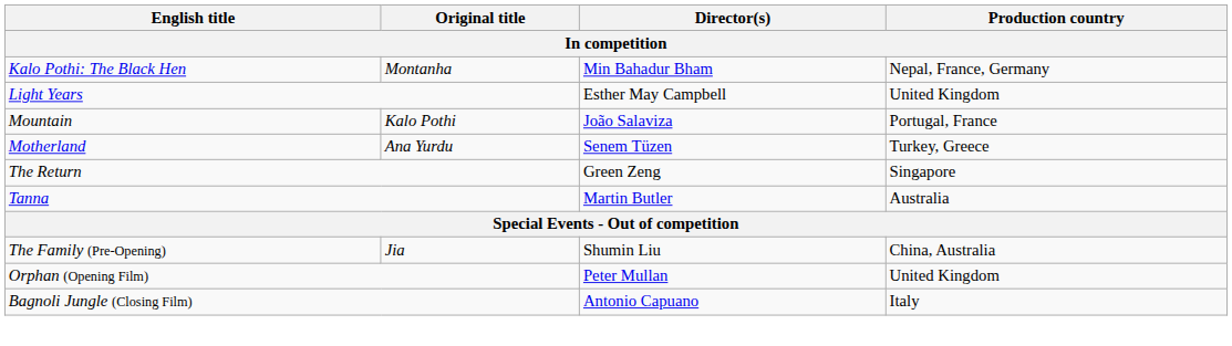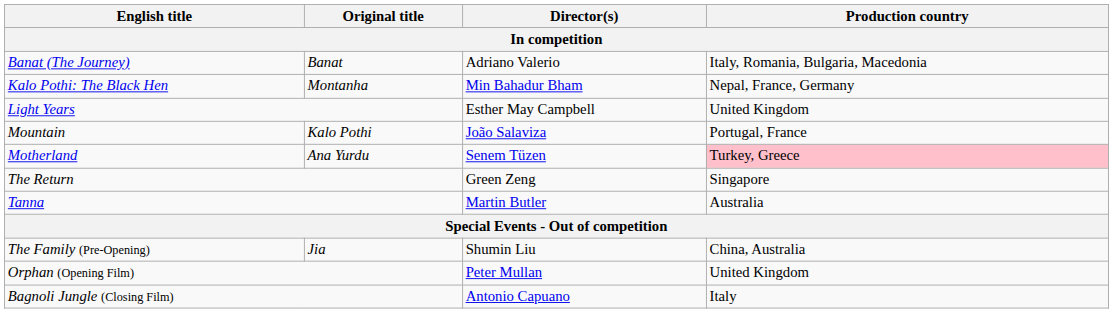+ row: Banat (The Journey) | Banat | Adriano Valerio | Italy, Romania, Bulgaria, Macedonia
Motherland | Production country: no background -> pink background
